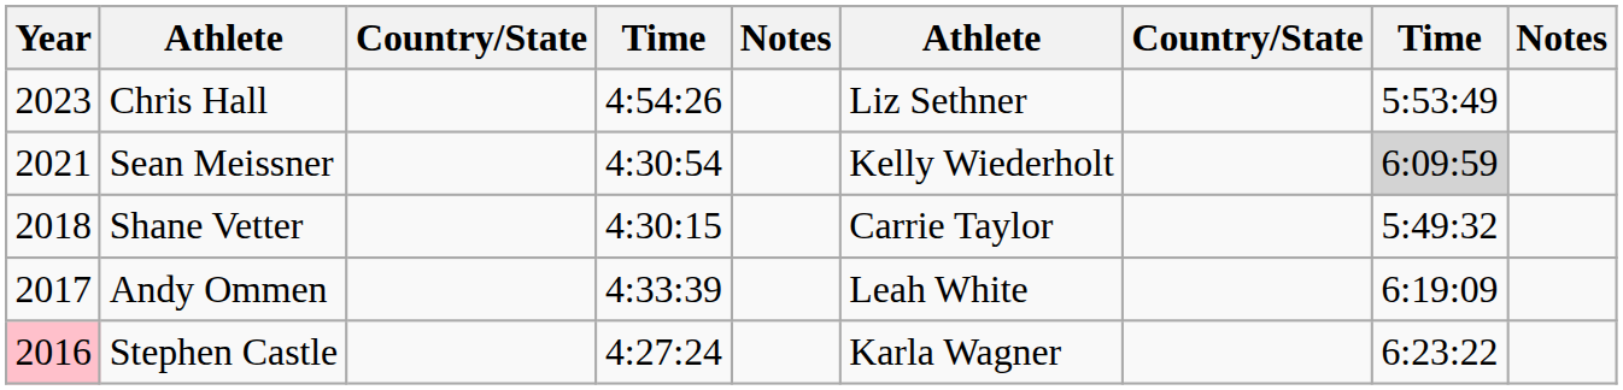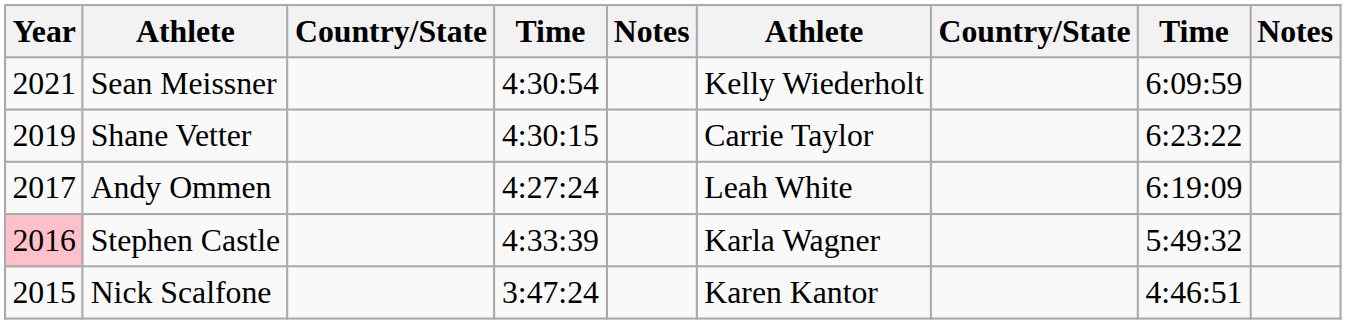- row: 2023 | Chris Hall | 4:54:26 | Liz Sethner | 5:53:49
Sean Meissner | column 8: lightgrey background -> no background
Shane Vetter | Year: 2018 -> 2019
Shane Vetter | column 8: 5:49:32 -> 6:23:22
Andy Ommen | column 4: 4:33:39 -> 4:27:24
Stephen Castle | column 4: 4:27:24 -> 4:33:39
Stephen Castle | column 8: 6:23:22 -> 5:49:32
+ row: 2015 | Nick Scalfone | 3:47:24 | Karen Kantor | 4:46:51
